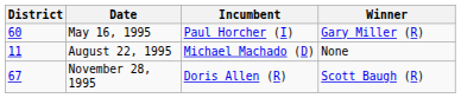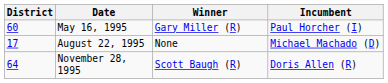columns swapped: Incumbent <-> Winner
August 22, 1995 | District: 11 -> 17
November 28, 1995 | District: 67 -> 64
